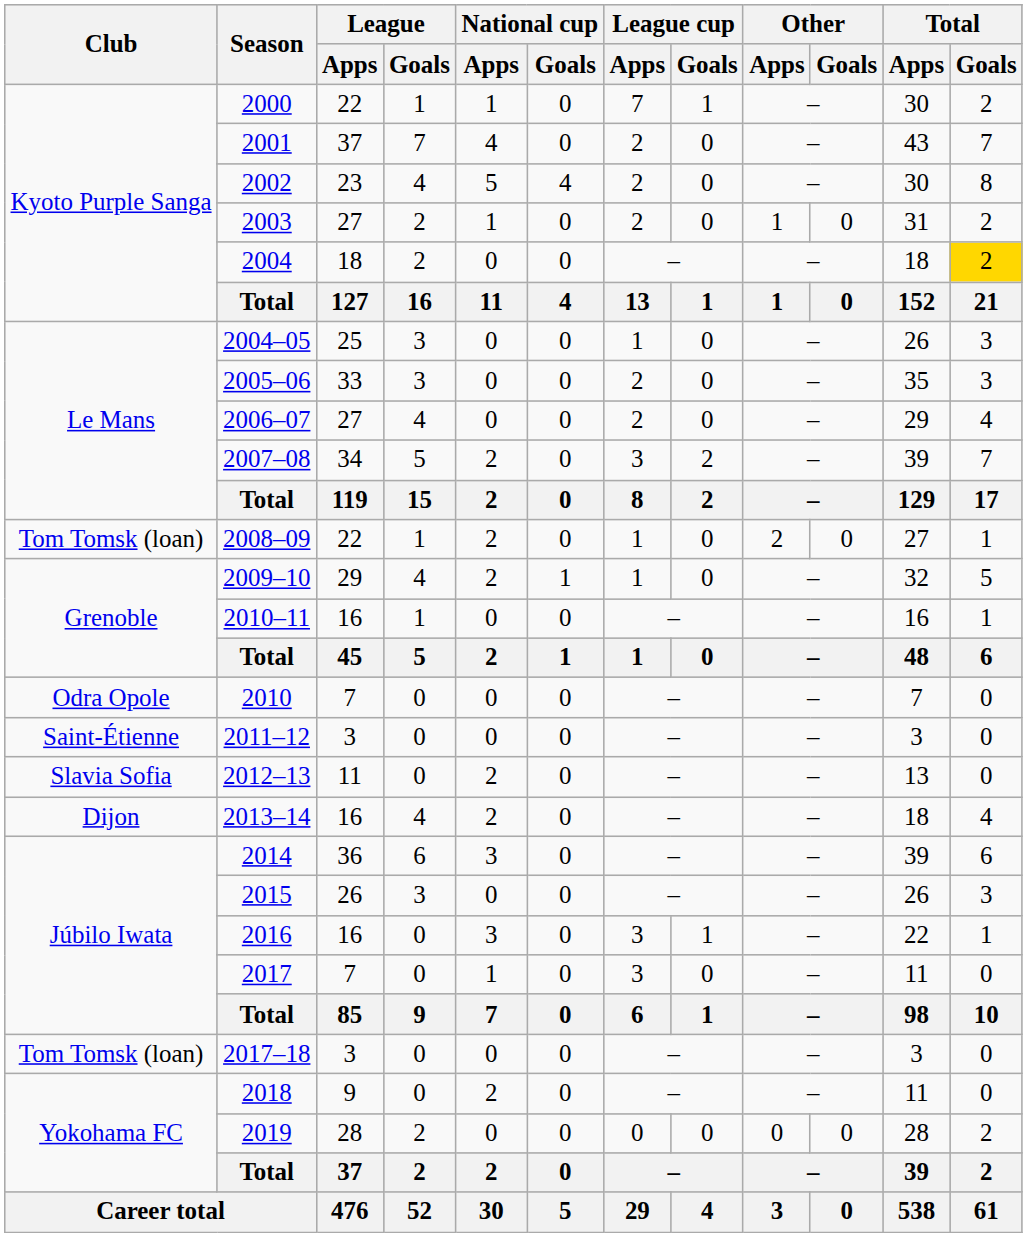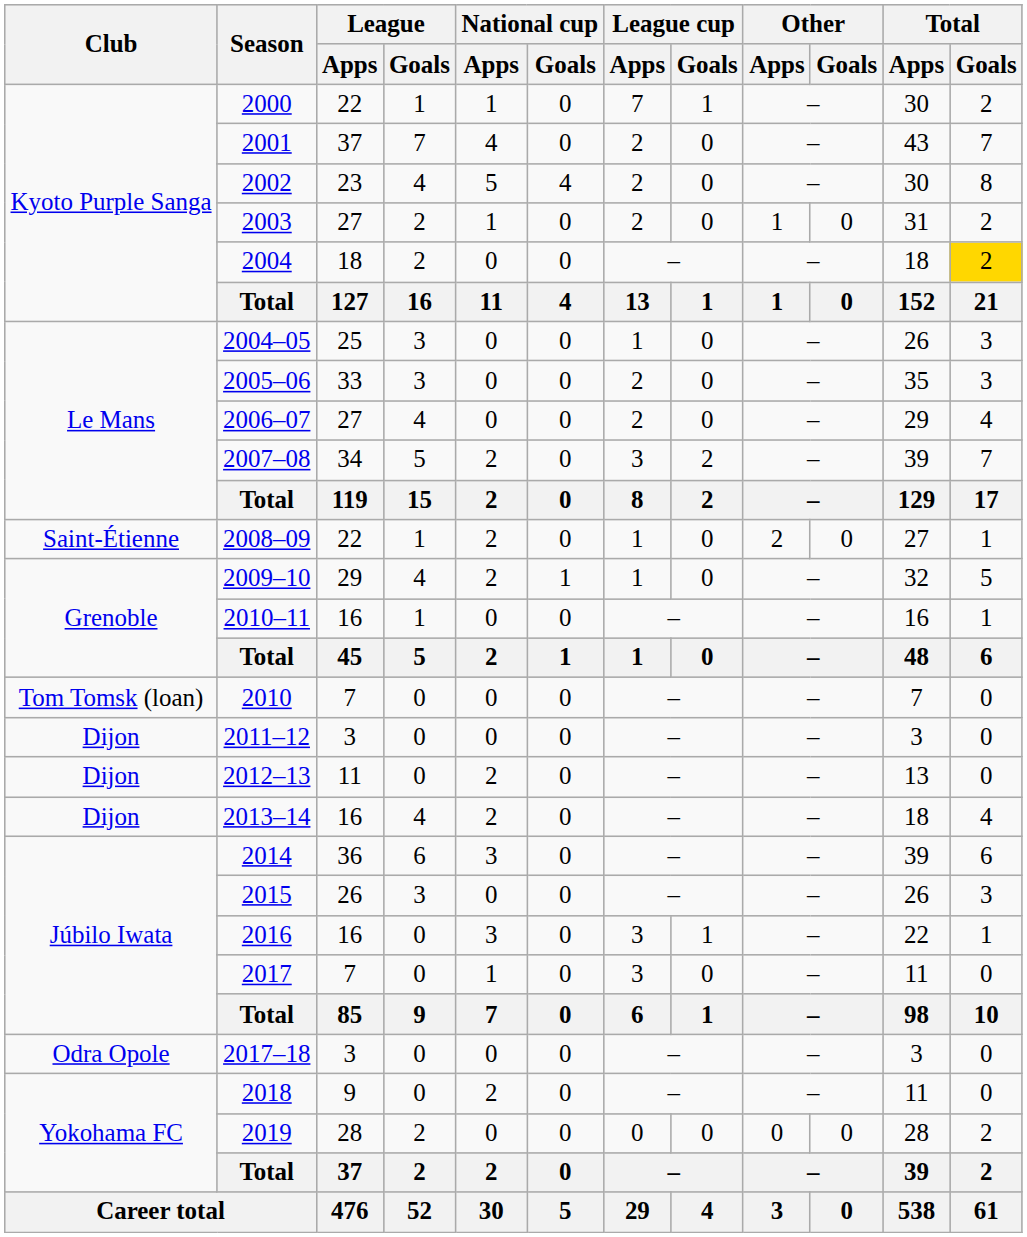2008–09 | Club: Tom Tomsk (loan) -> Saint-Étienne
2010 | Club: Odra Opole -> Tom Tomsk (loan)
2011–12 | Club: Saint-Étienne -> Dijon
2012–13 | Club: Slavia Sofia -> Dijon
2017–18 | Club: Tom Tomsk (loan) -> Odra Opole
